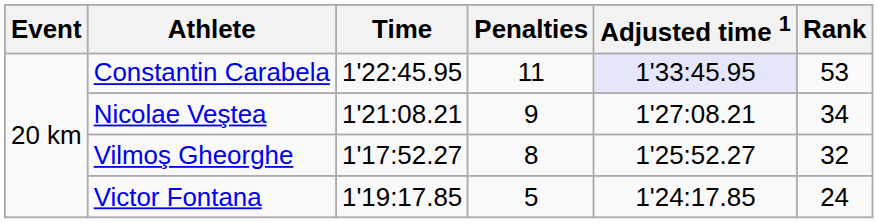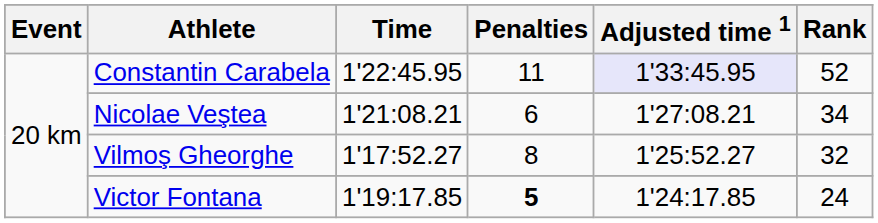Constantin Carabela | Rank: 53 -> 52
Nicolae Veştea | Penalties: 9 -> 6
Victor Fontana | Penalties: normal -> bold
